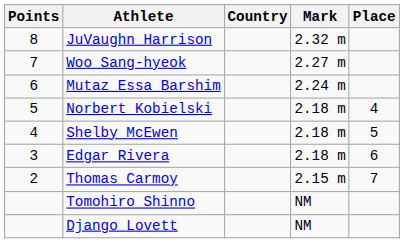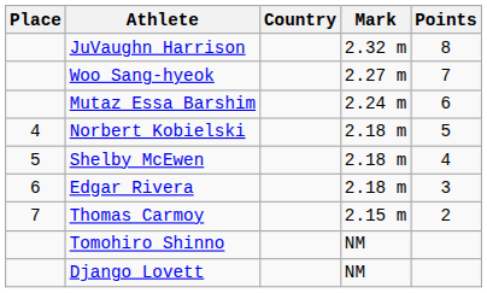columns swapped: Place <-> Points
